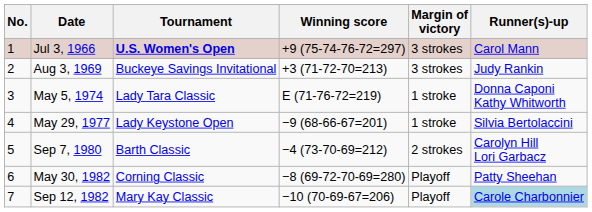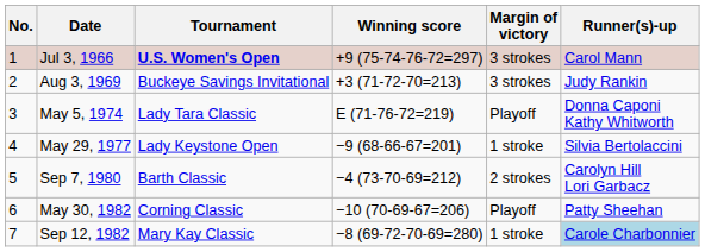May 5, 1974 | Margin of victory: 1 stroke -> Playoff
May 30, 1982 | Winning score: −8 (69-72-70-69=280) -> −10 (70-69-67=206)
Sep 12, 1982 | Winning score: −10 (70-69-67=206) -> −8 (69-72-70-69=280)
Sep 12, 1982 | Margin of victory: Playoff -> 1 stroke
